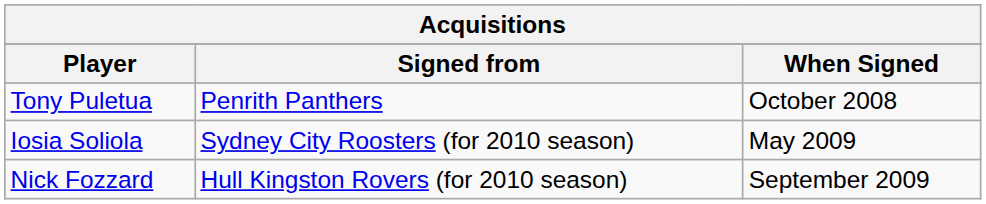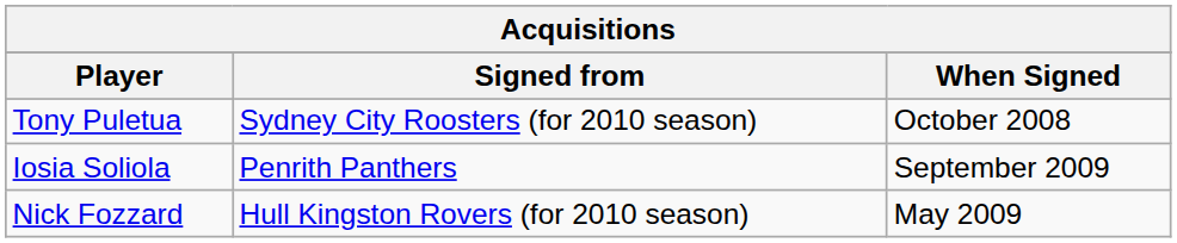Tony Puletua | Signed from: Penrith Panthers -> Sydney City Roosters (for 2010 season)
Iosia Soliola | Signed from: Sydney City Roosters (for 2010 season) -> Penrith Panthers
Iosia Soliola | When Signed: May 2009 -> September 2009
Nick Fozzard | When Signed: September 2009 -> May 2009
